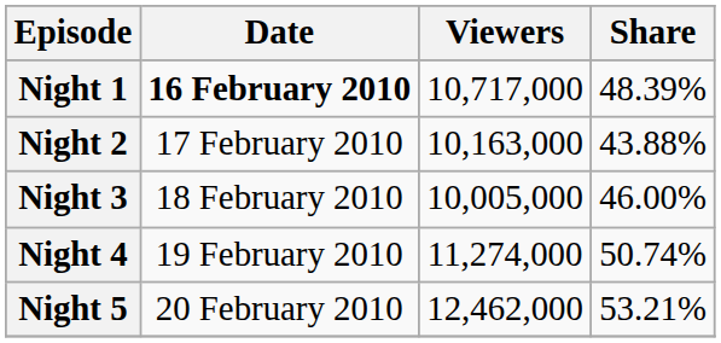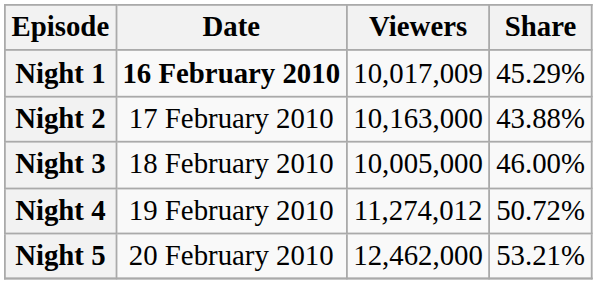Night 1 | Viewers: 10,717,000 -> 10,017,009
Night 1 | Share: 48.39% -> 45.29%
Night 4 | Viewers: 11,274,000 -> 11,274,012
Night 4 | Share: 50.74% -> 50.72%
